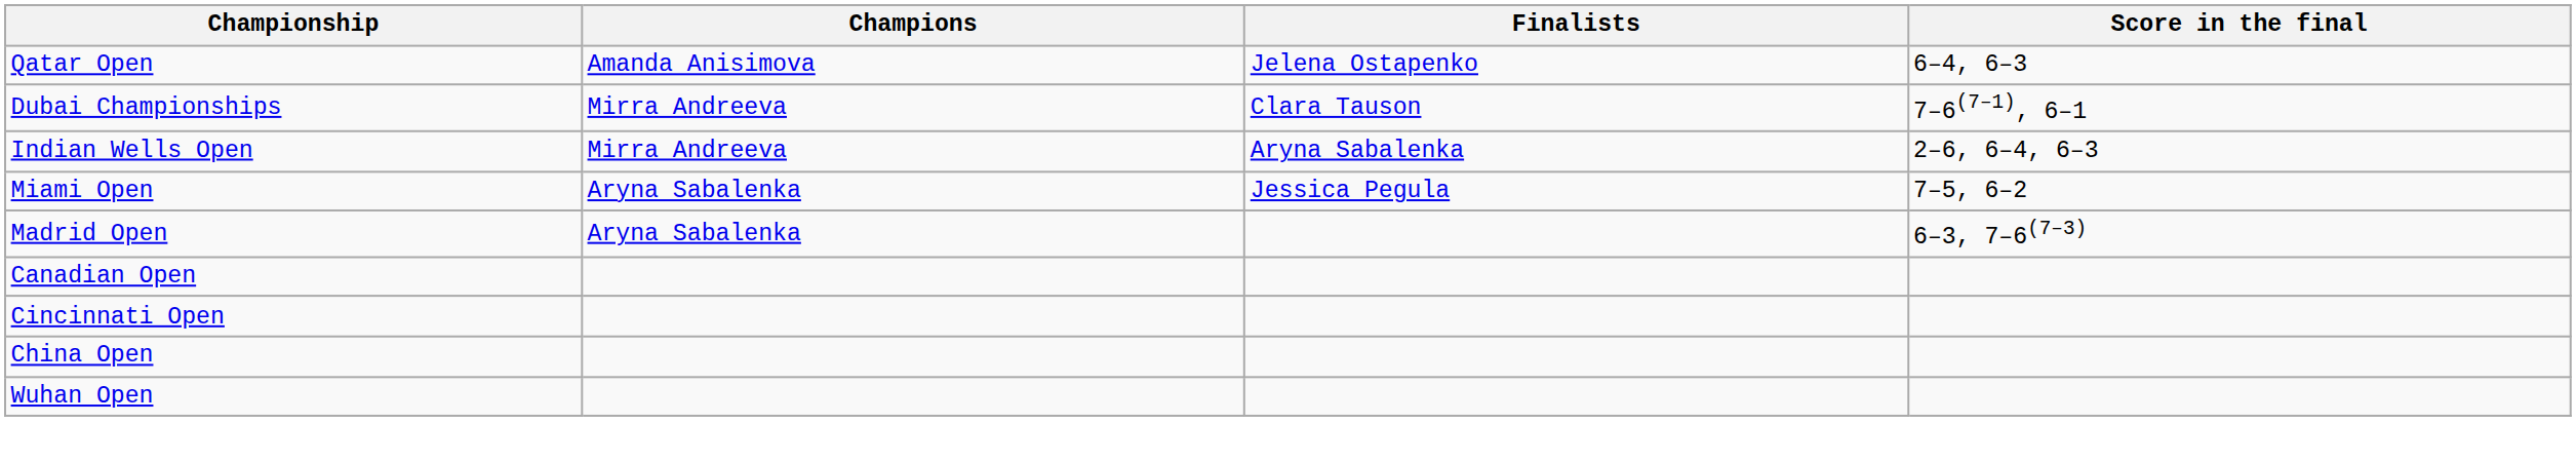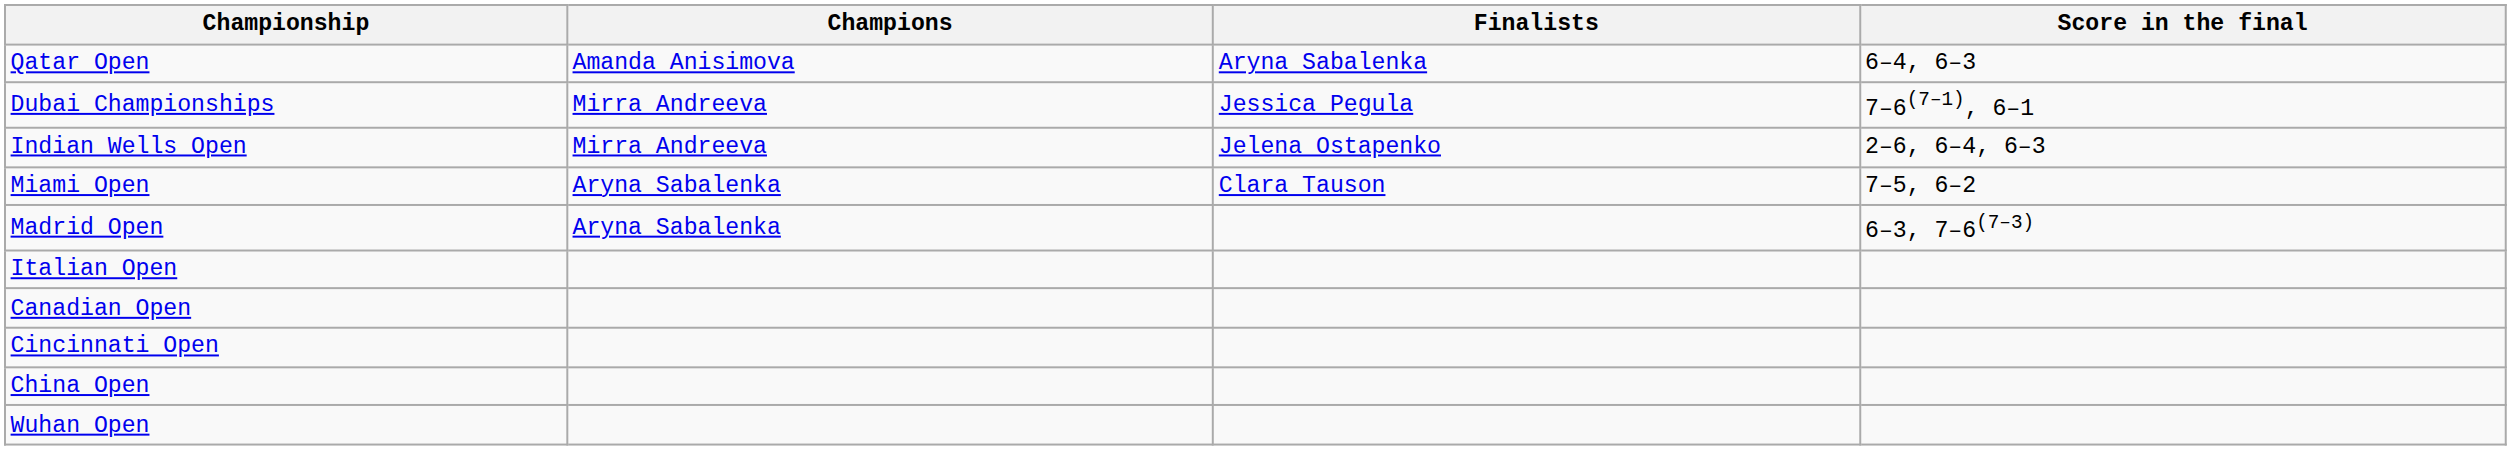Qatar Open | Finalists: Jelena Ostapenko -> Aryna Sabalenka
Dubai Championships | Finalists: Clara Tauson -> Jessica Pegula
Indian Wells Open | Finalists: Aryna Sabalenka -> Jelena Ostapenko
Miami Open | Finalists: Jessica Pegula -> Clara Tauson
+ row: Italian Open
